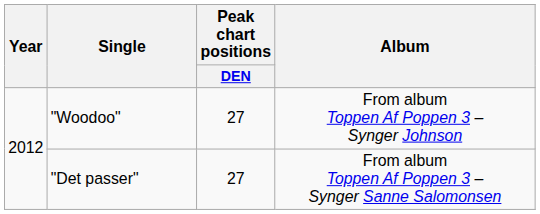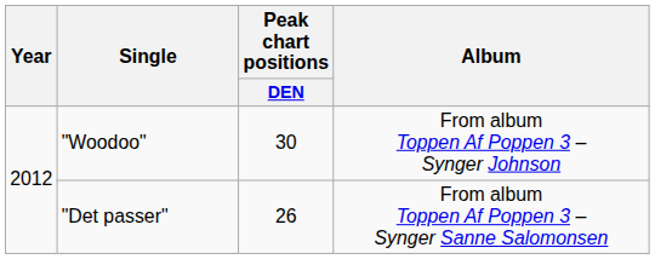"Woodoo" | Peak chart positions / DEN: 27 -> 30
"Det passer" | Peak chart positions / DEN: 27 -> 26
